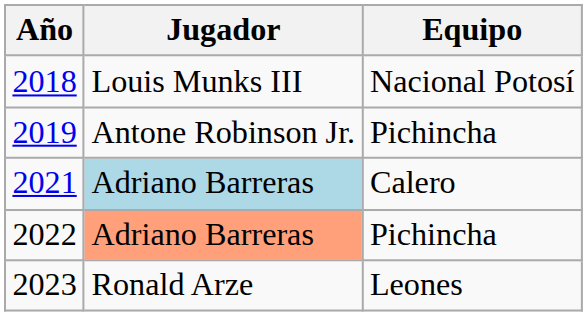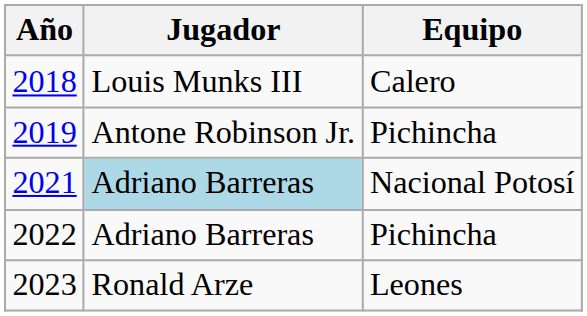2018 | Equipo: Nacional Potosí -> Calero
2021 | Equipo: Calero -> Nacional Potosí
2022 | Jugador: lightsalmon background -> no background
